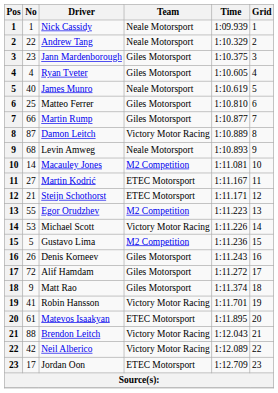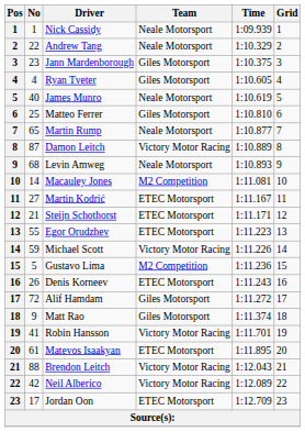Martin Rump | No: 66 -> 65
Martin Rump | Team: Giles Motorsport -> Neale Motorsport
Egor Orudzhev | Team: M2 Competition -> ETEC Motorsport
Michael Scott | No: 53 -> 59
Denis Korneev | Team: Giles Motorsport -> ETEC Motorsport
